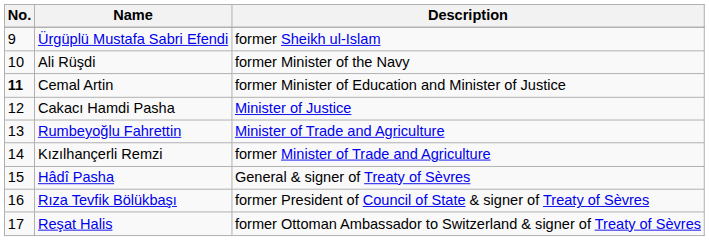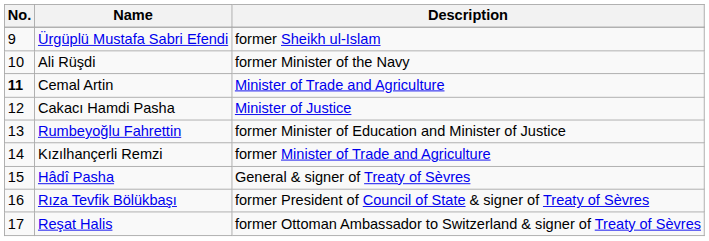Cemal Artin | Description: former Minister of Education and Minister of Justice -> Minister of Trade and Agriculture
Rumbeyoğlu Fahrettin | Description: Minister of Trade and Agriculture -> former Minister of Education and Minister of Justice
